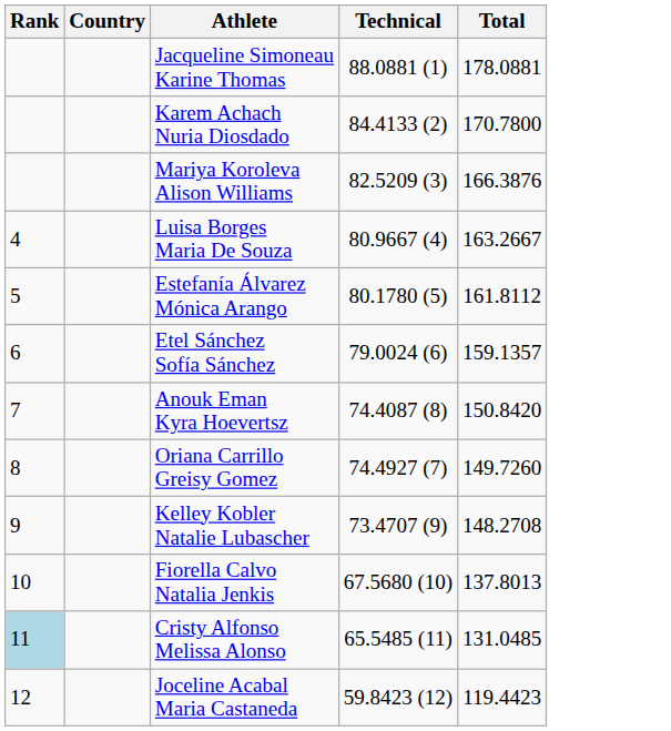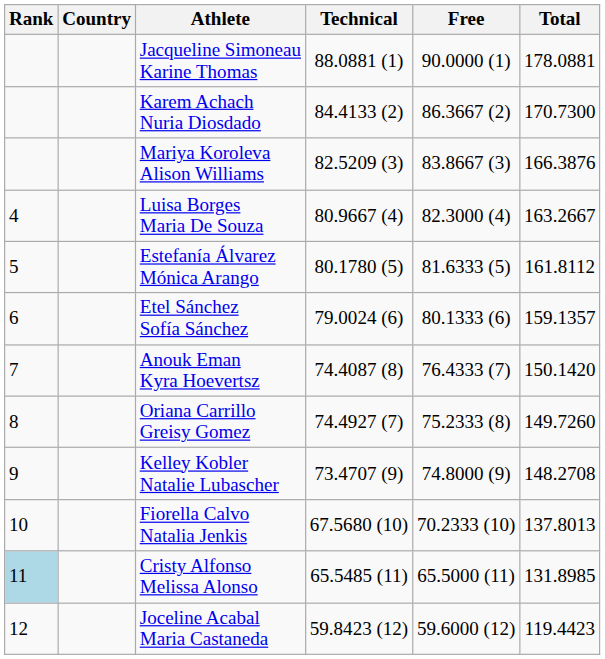+ column: Free | 90.0000 (1) | 86.3667 (2) | 83.8667 (3) | 82.3000 (4) | 81.6333 (5) | 80.1333 (6) | 76.4333 (7) | 75.2333 (8) | 74.8000 (9) | 70.2333 (10) | 65.5000 (11) | 59.6000 (12)
Karem Achach Nuria Diosdado | Total: 170.7800 -> 170.7300
Anouk Eman Kyra Hoevertsz | Total: 150.8420 -> 150.1420
Cristy Alfonso Melissa Alonso | Total: 131.0485 -> 131.8985
